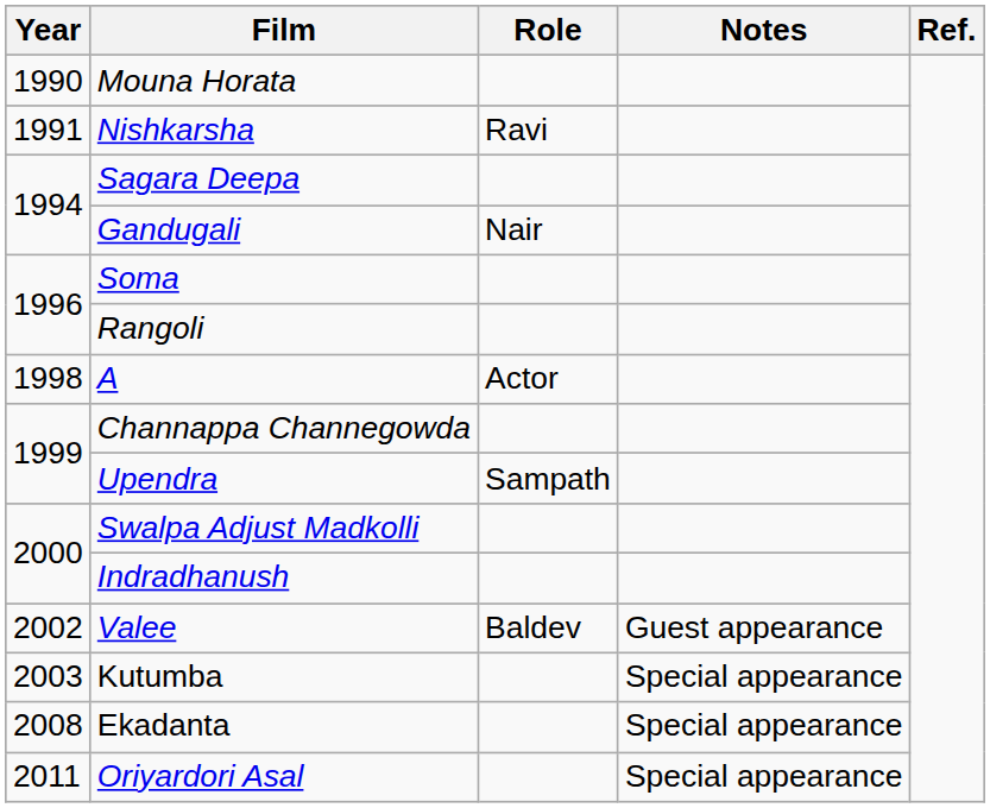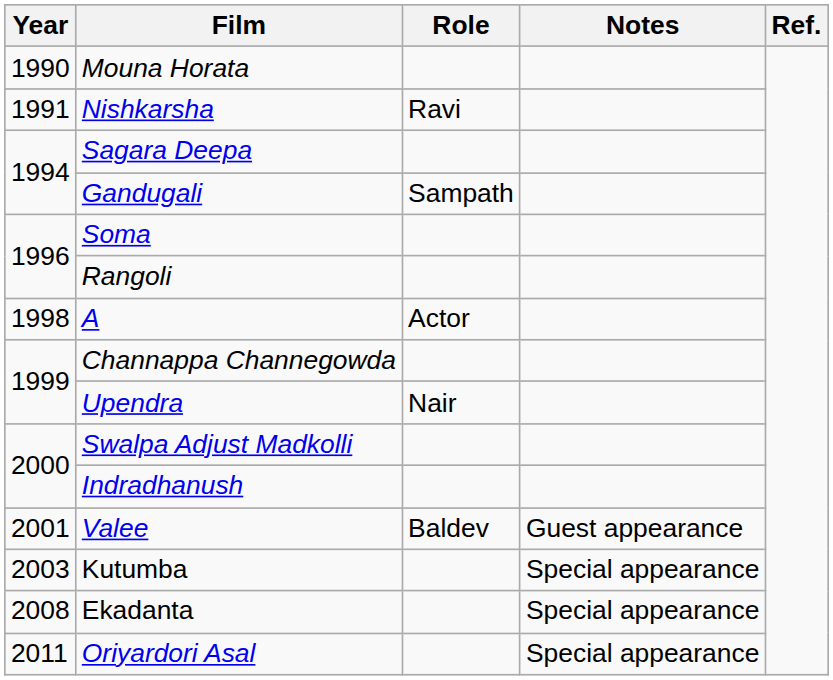Gandugali | Role: Nair -> Sampath
Upendra | Role: Sampath -> Nair
Valee | Year: 2002 -> 2001
